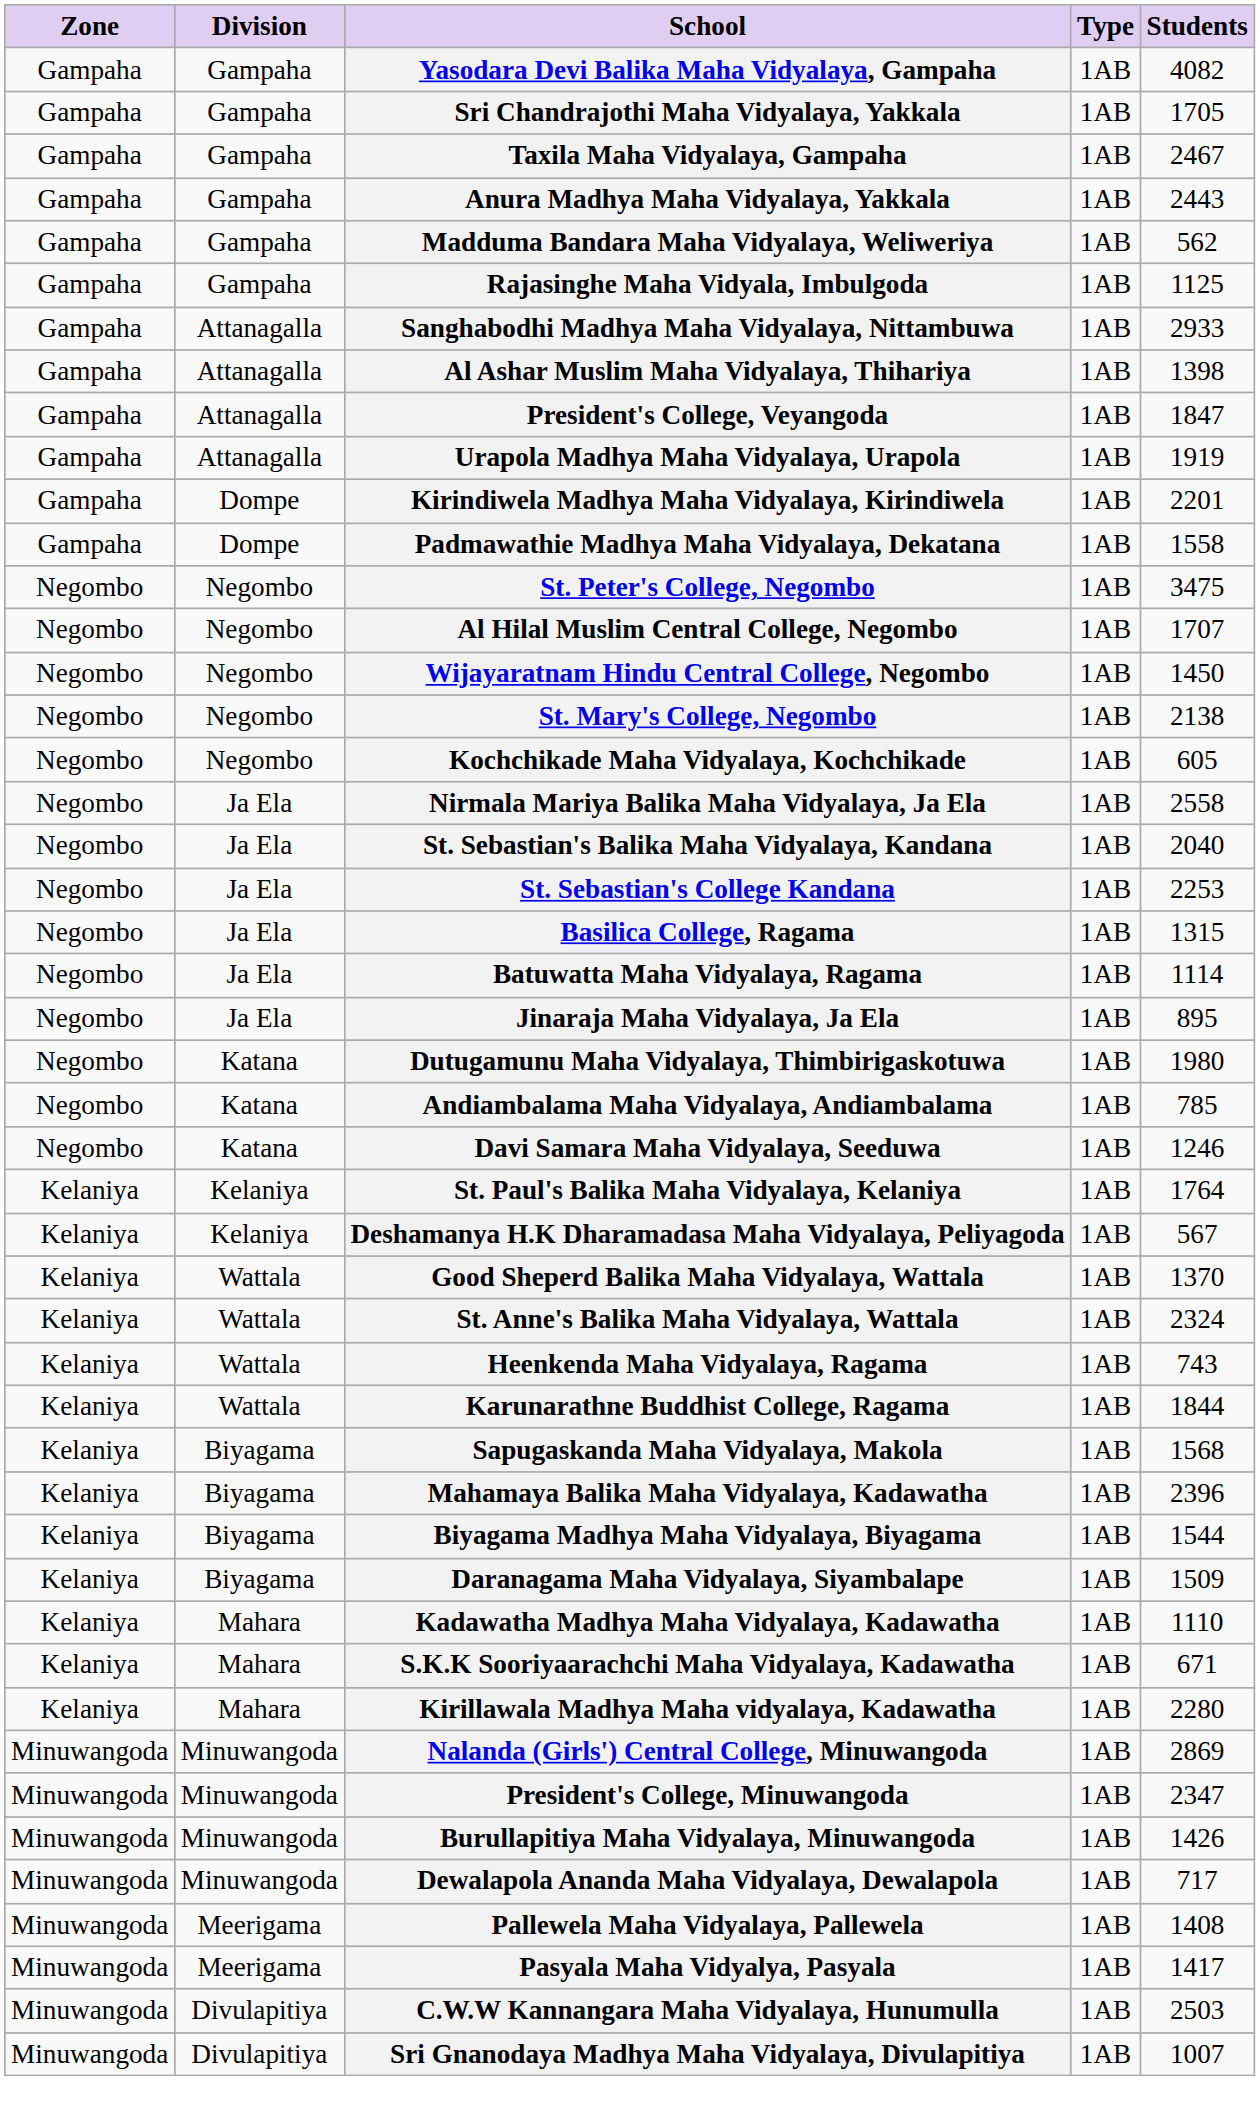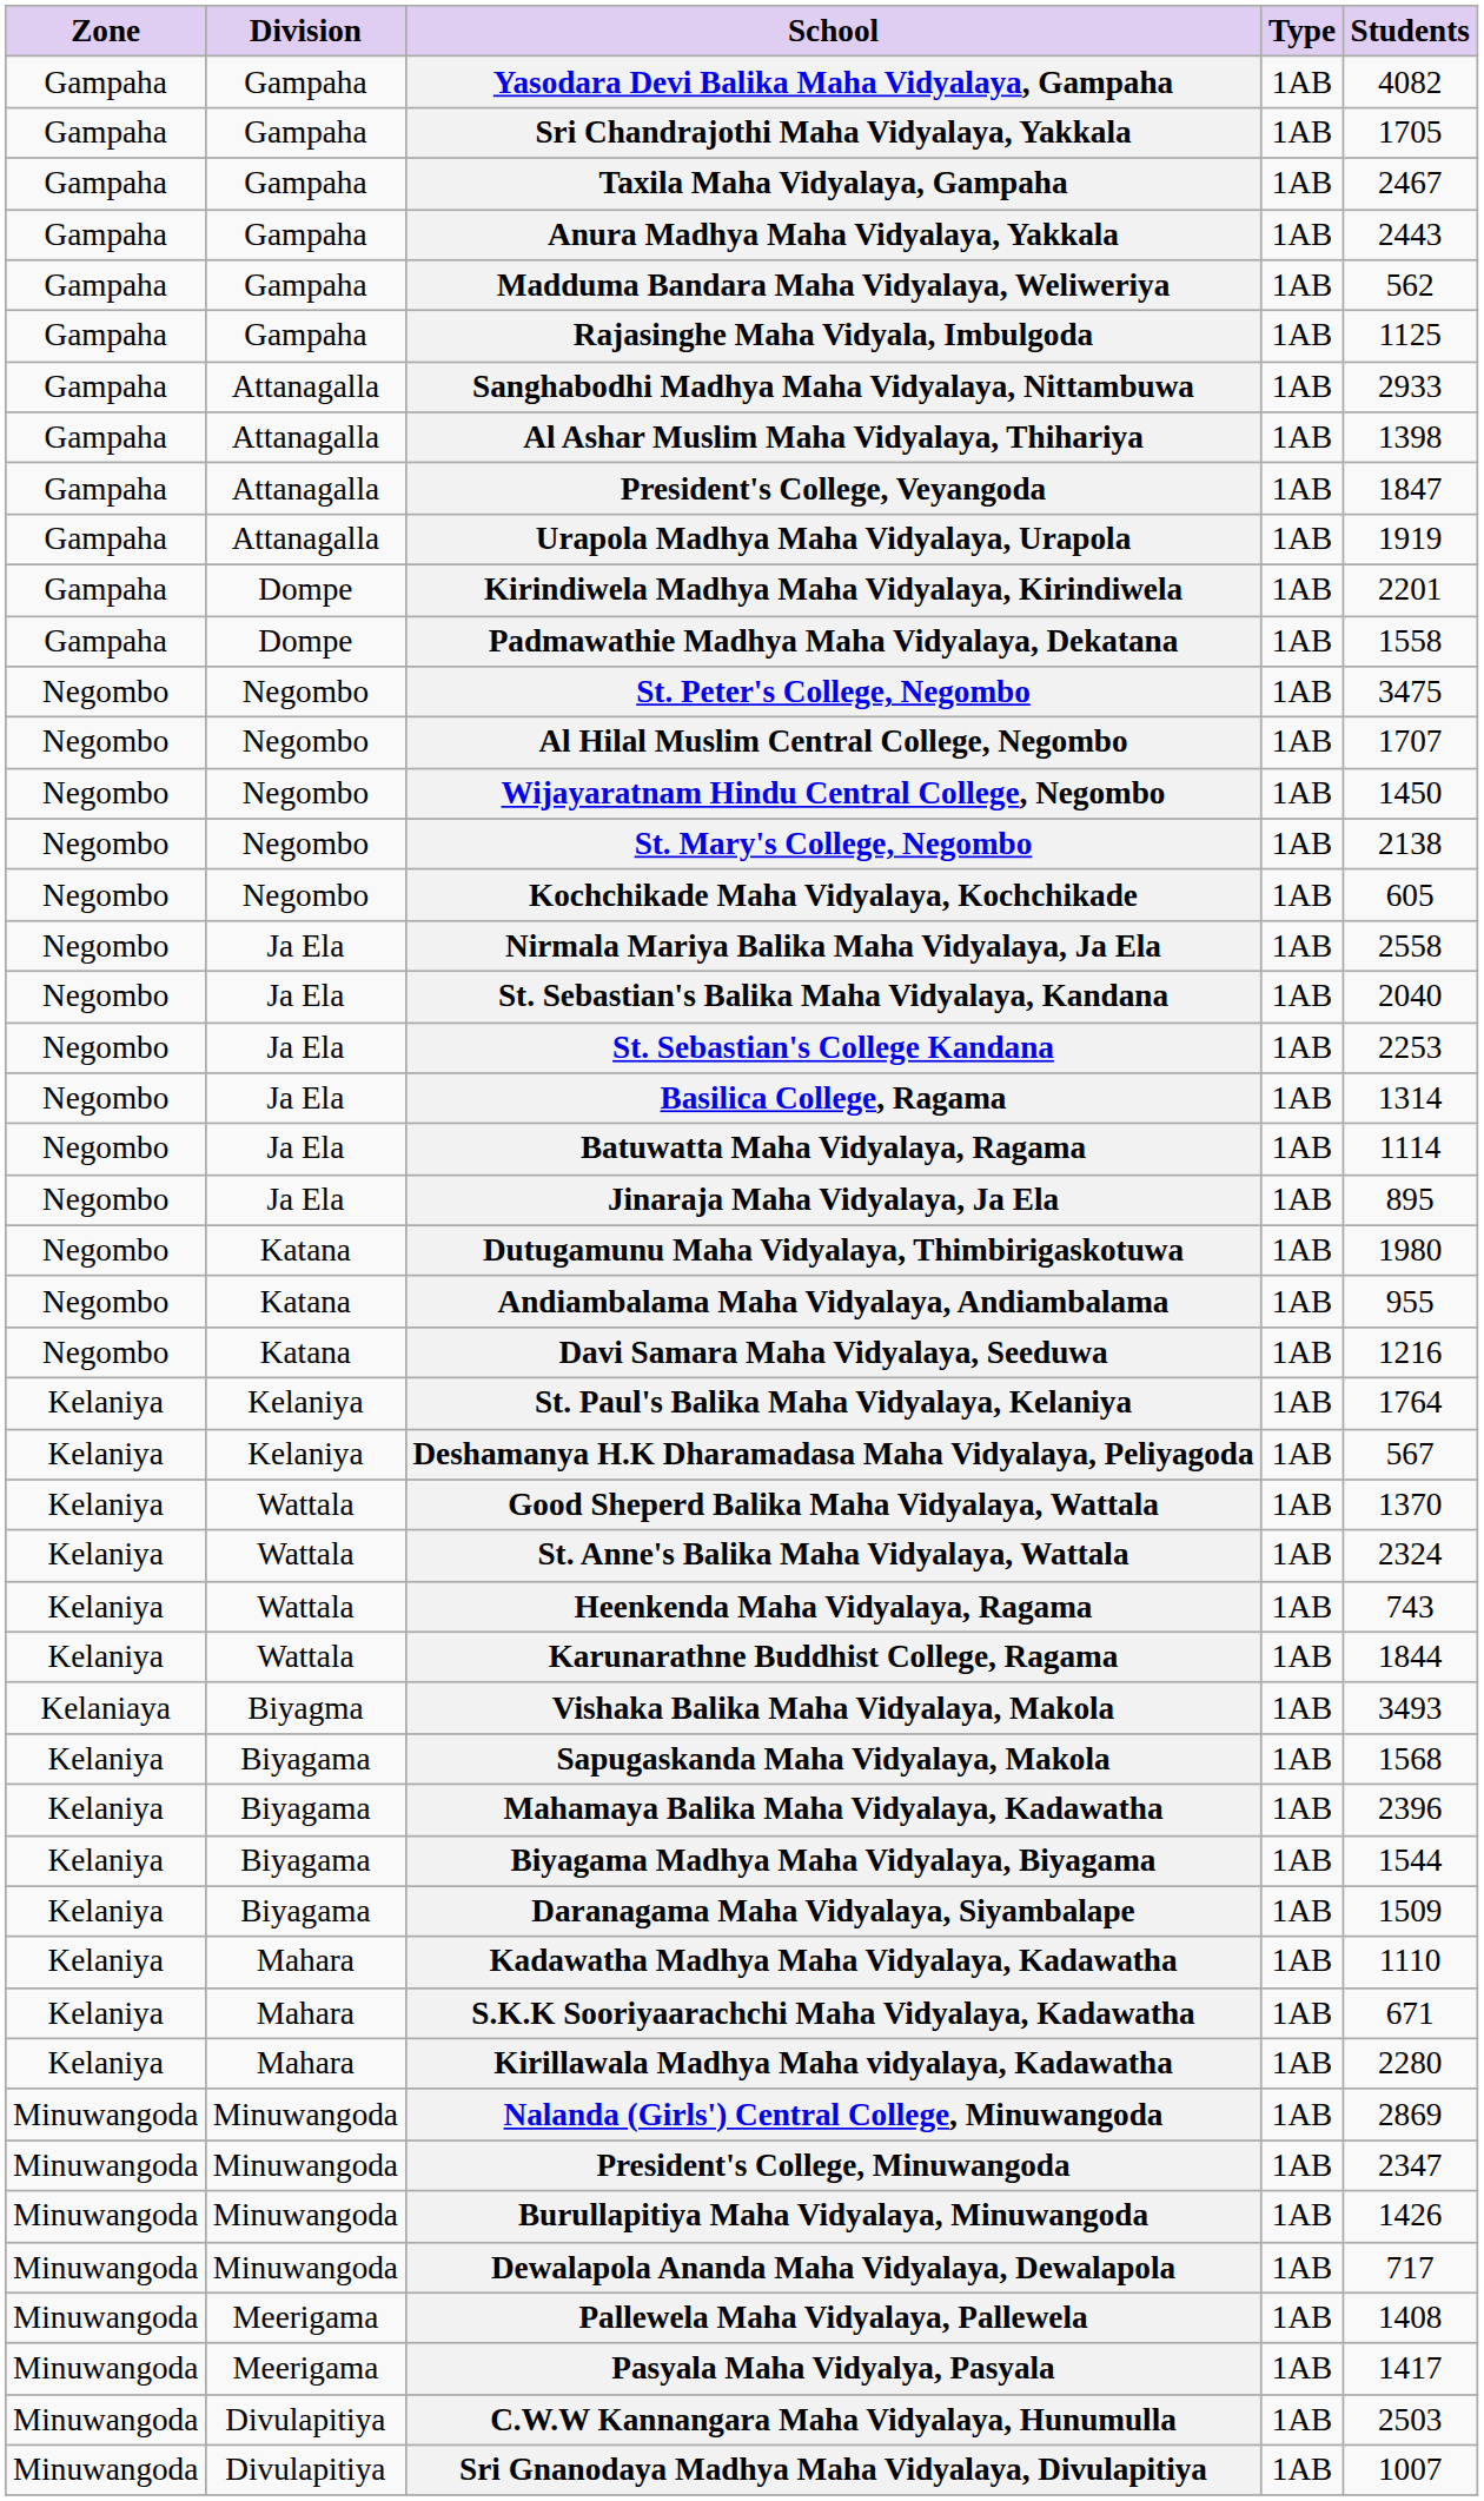Basilica College, Ragama | Students: 1315 -> 1314
Andiambalama Maha Vidyalaya, Andiambalama | Students: 785 -> 955
Davi Samara Maha Vidyalaya, Seeduwa | Students: 1246 -> 1216
+ row: Kelaniaya | Biyagma | Vishaka Balika Maha Vidyalaya, Makola | 1AB | 3493
